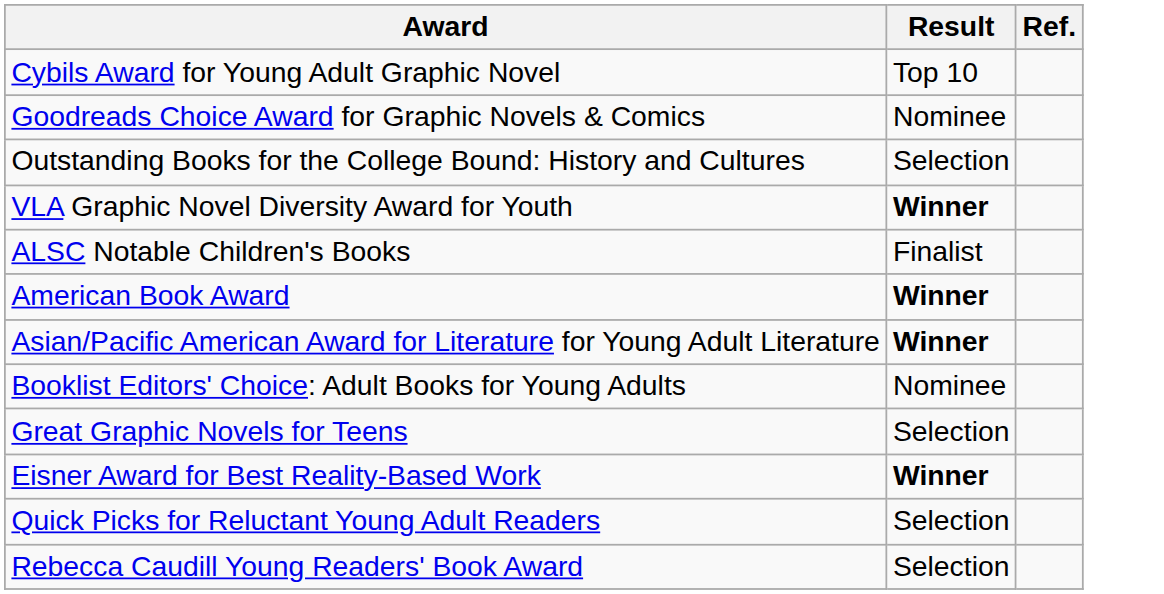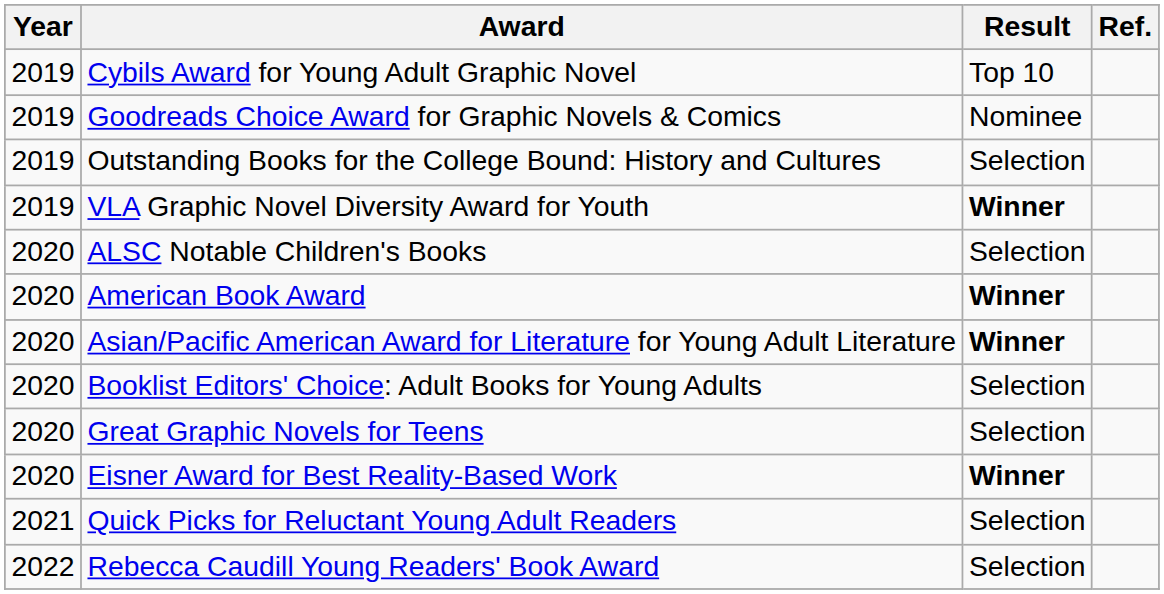+ column: Year | 2019 | 2019 | 2019 | 2019 | 2020 | 2020 | 2020 | 2020 | 2020 | 2020 | 2021 | 2022
ALSC Notable Children's Books | Result: Finalist -> Selection
Booklist Editors' Choice: Adult Books for Young Adults | Result: Nominee -> Selection
